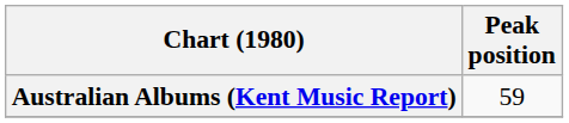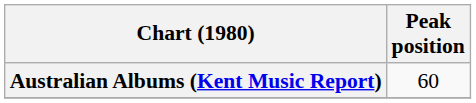Australian Albums (Kent Music Report) | Peak position: 59 -> 60
